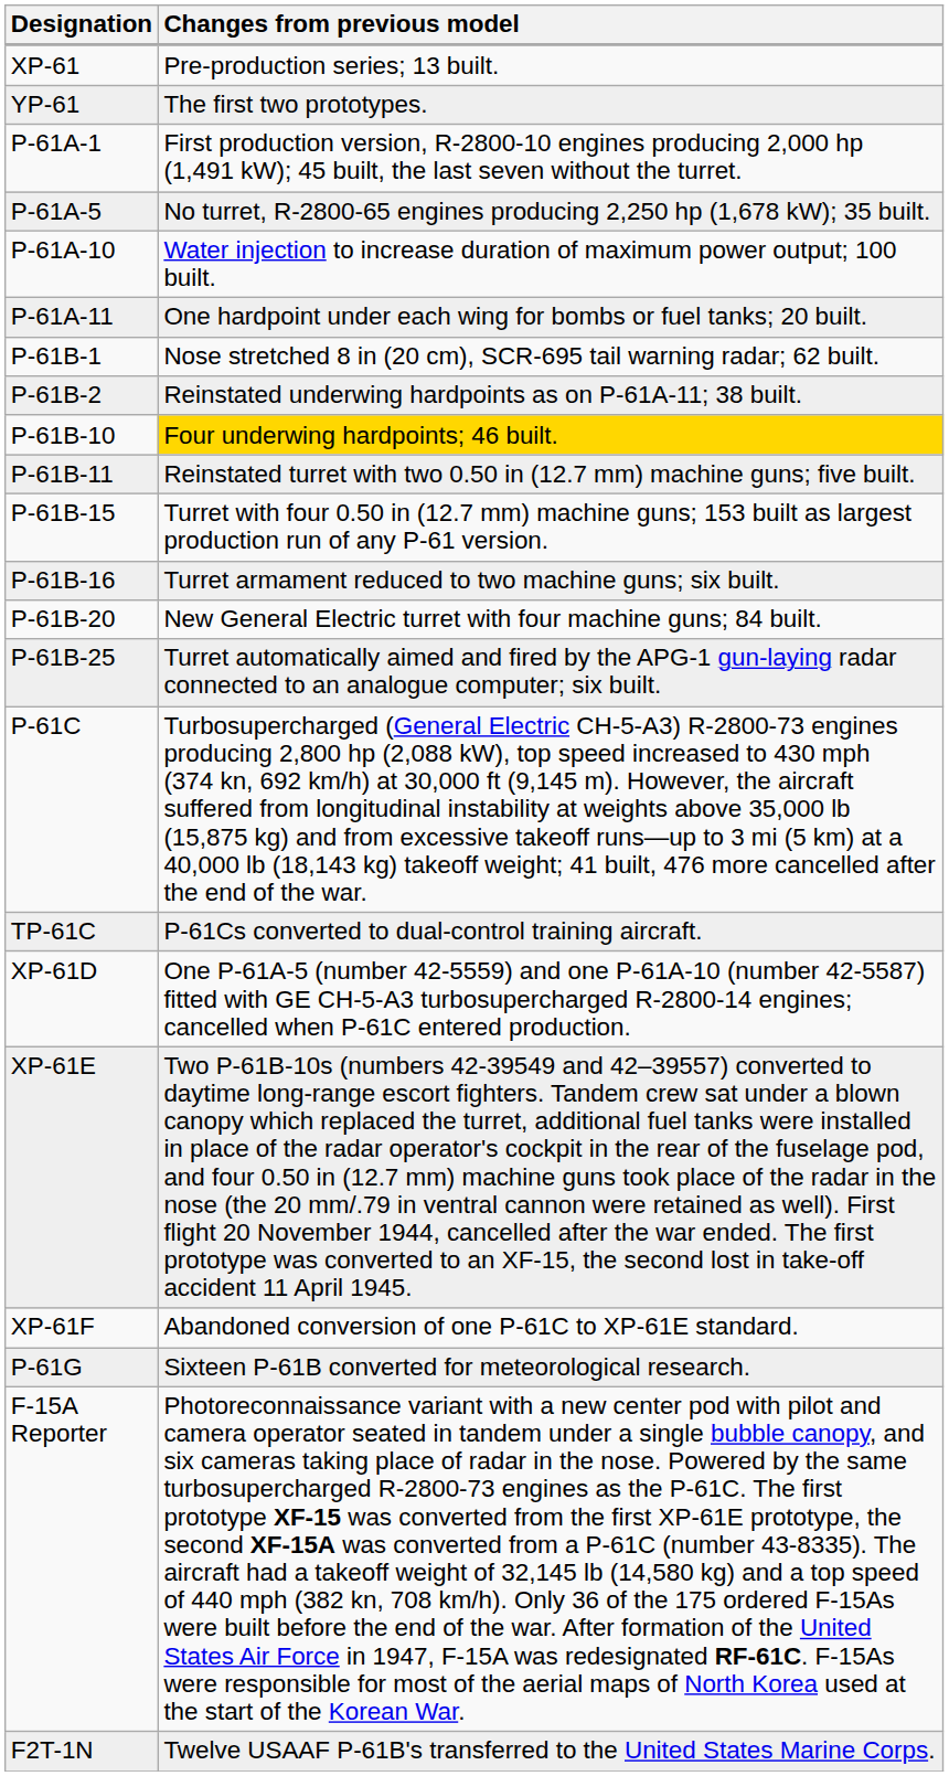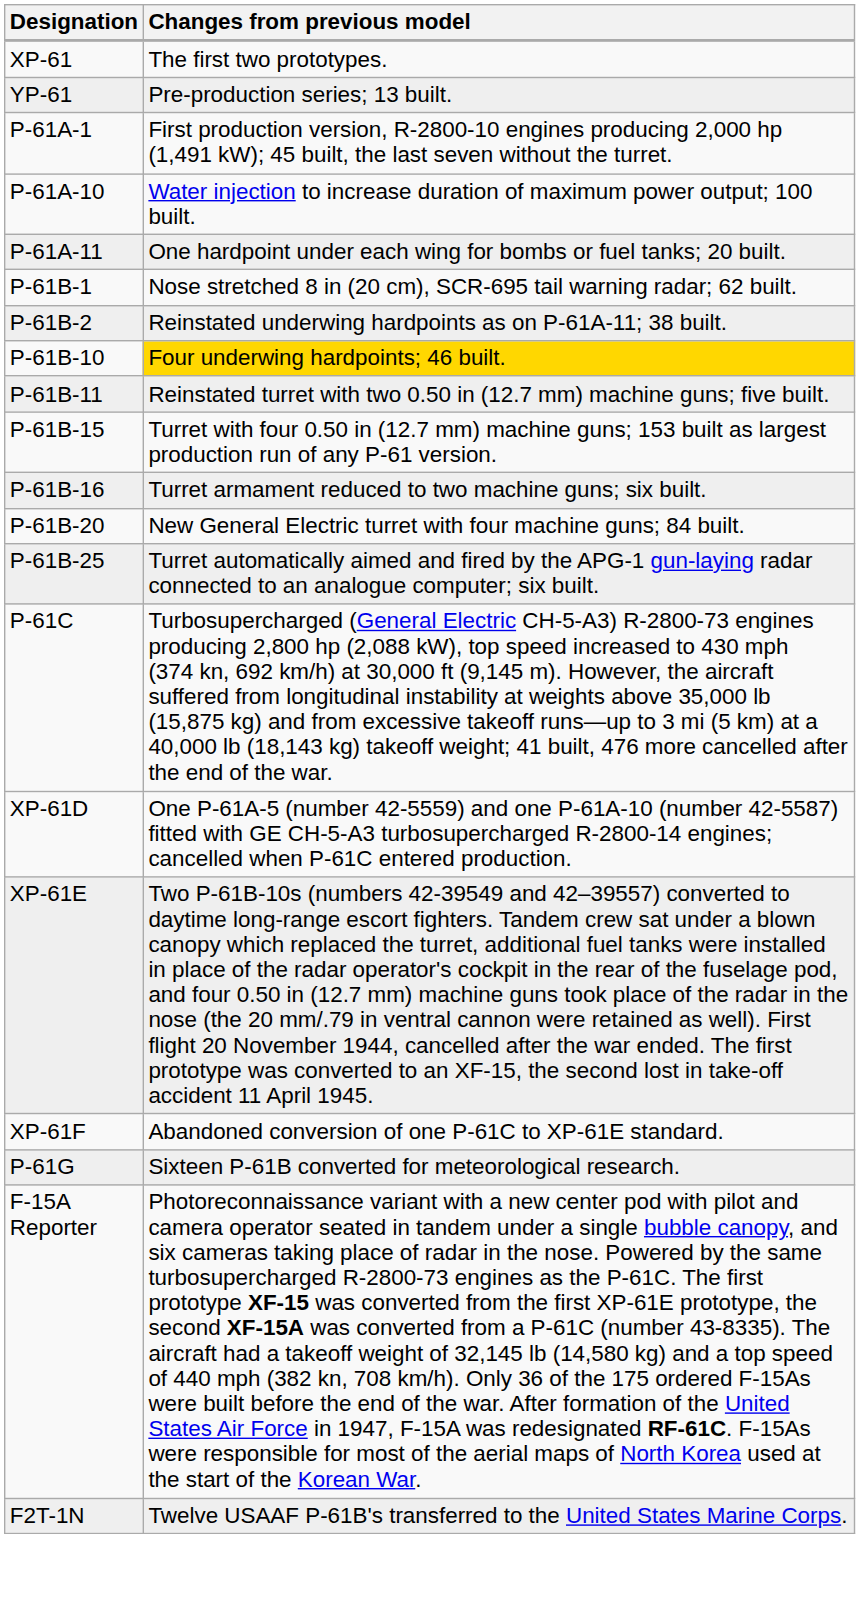XP-61 | Changes from previous model: Pre-production series; 13 built. -> The first two prototypes.
YP-61 | Changes from previous model: The first two prototypes. -> Pre-production series; 13 built.
- row: P-61A-5 | No turret, R-2800-65 engines producing 2,250 hp (1,678 kW); 35 built.
- row: TP-61C | P-61Cs converted to dual-control training aircraft.
